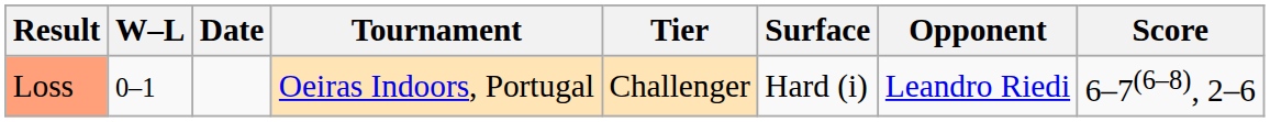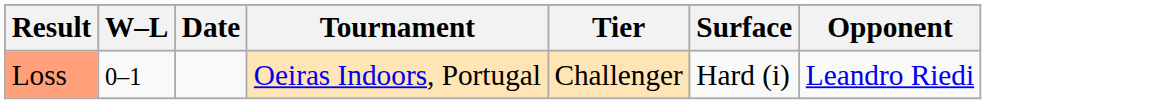- column: Score | 6–7(6–8), 2–6
